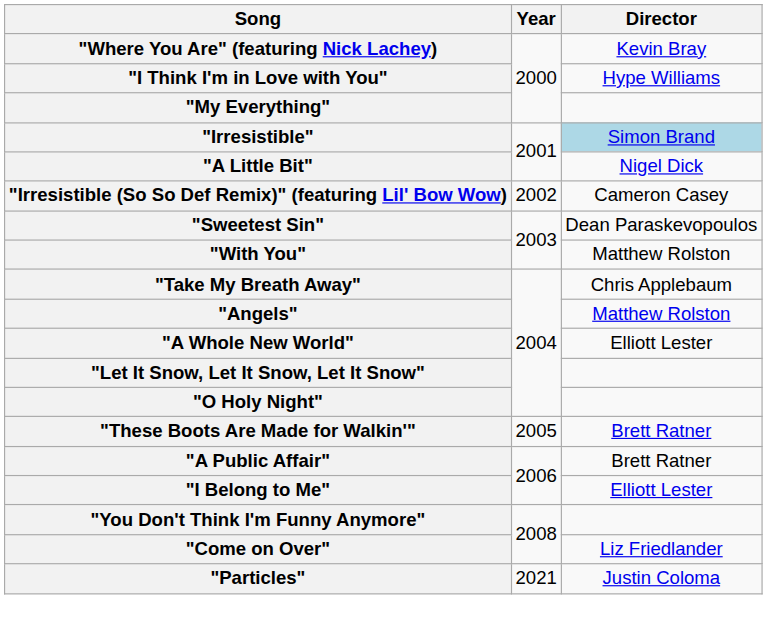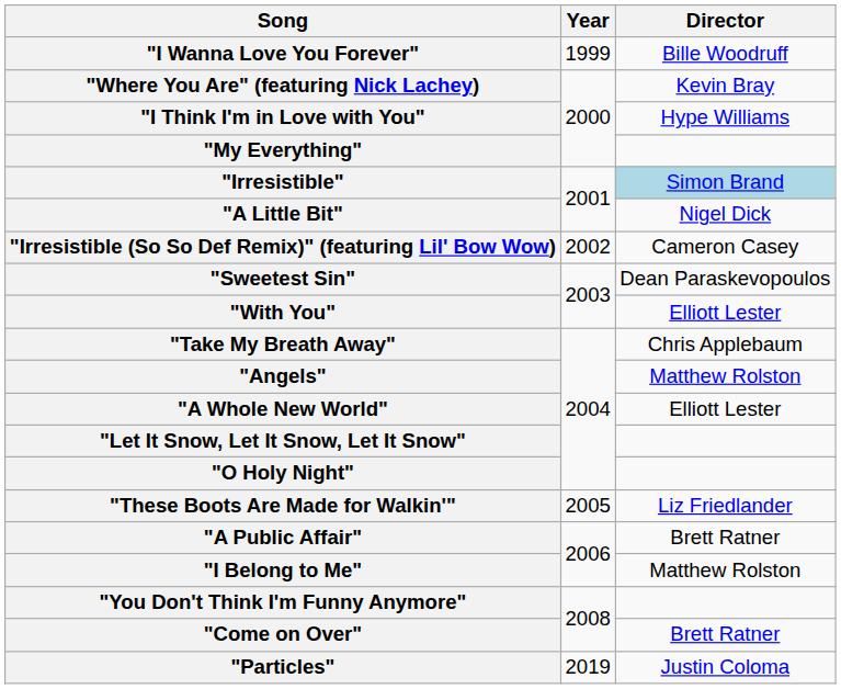+ row: "I Wanna Love You Forever" | 1999 | Bille Woodruff
"With You" | Director: Matthew Rolston -> Elliott Lester
"These Boots Are Made for Walkin'" | Director: Brett Ratner -> Liz Friedlander
"I Belong to Me" | Director: Elliott Lester -> Matthew Rolston
"Come on Over" | Director: Liz Friedlander -> Brett Ratner
"Particles" | Year: 2021 -> 2019
